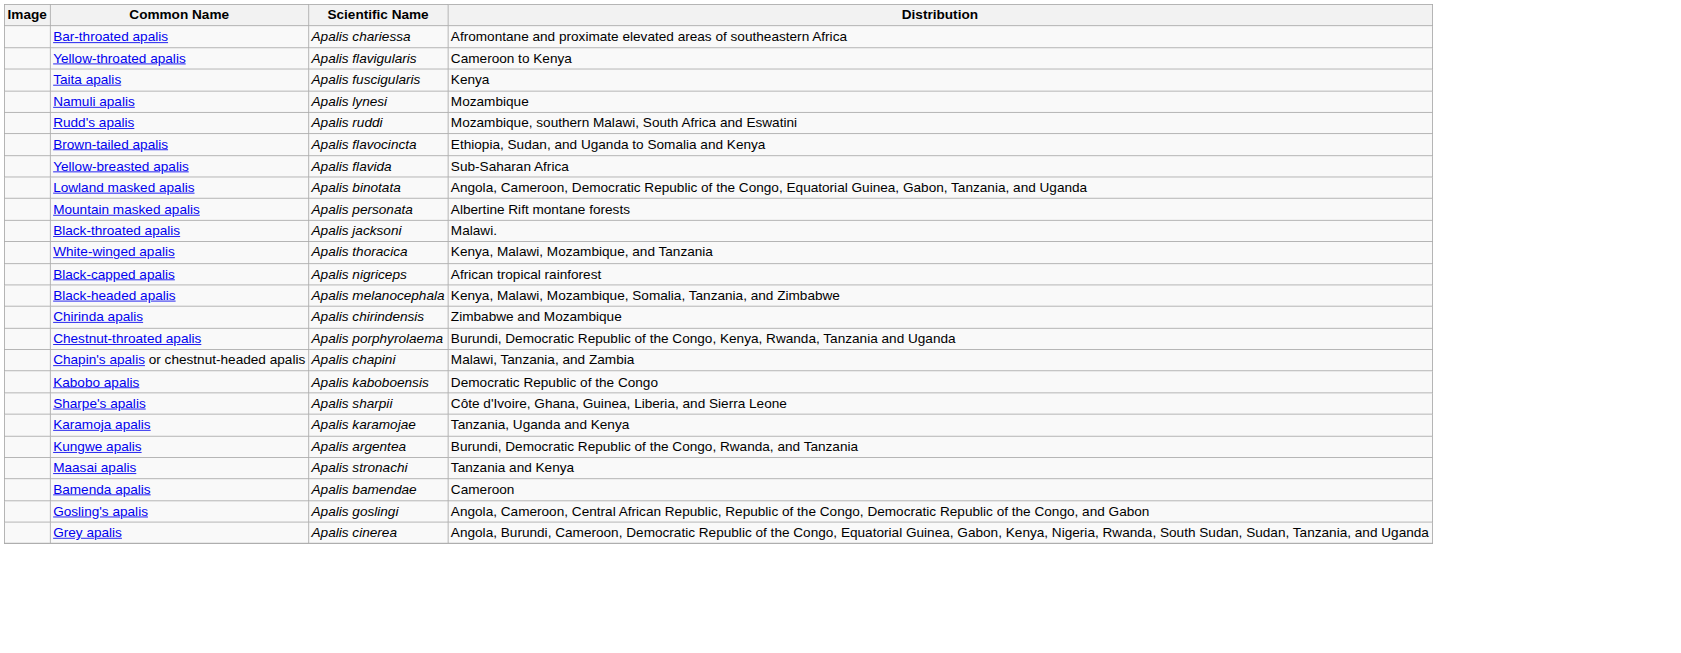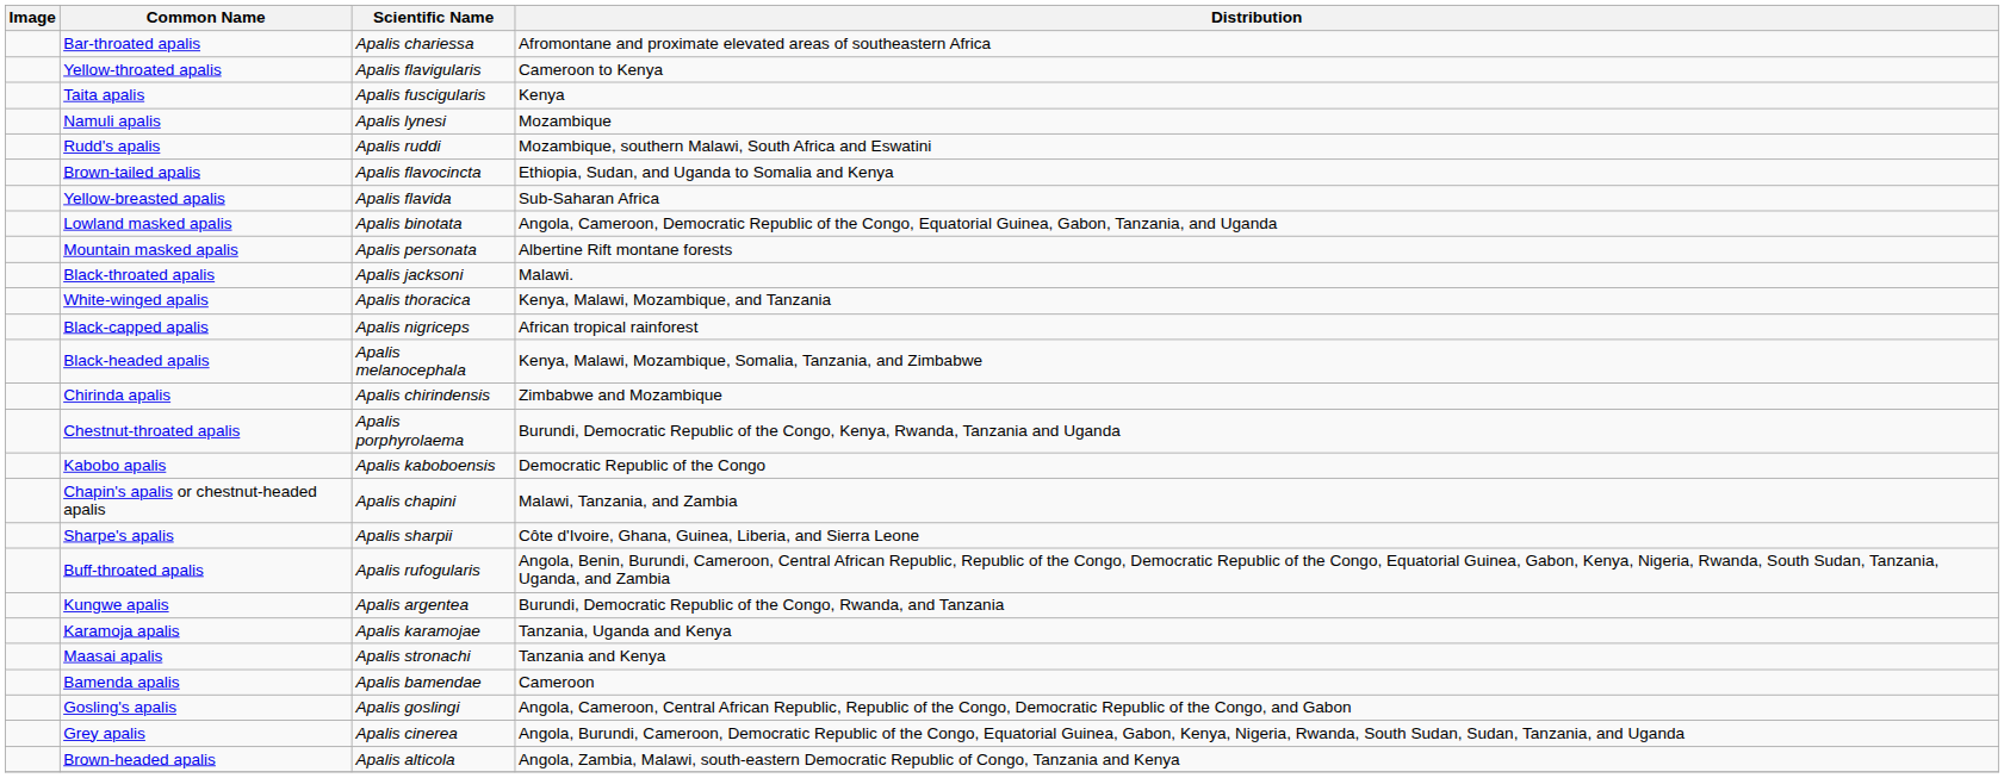rows swapped: Kabobo apalis <-> Chapin's apalis or chestnut-headed apalis
+ row: Buff-throated apalis | Apalis rufogularis | Angola, Benin, Burundi, Cameroon, Central African Republic, Republic of the Congo, Democratic Republic of the Congo, Equatorial Guinea, Gabon, Kenya, Nigeria, Rwanda, South Sudan, Tanzania, Uganda, and Zambia
rows swapped: Kungwe apalis <-> Karamoja apalis
+ row: Brown-headed apalis | Apalis alticola | Angola, Zambia, Malawi, south-eastern Democratic Republic of Congo, Tanzania and Kenya
